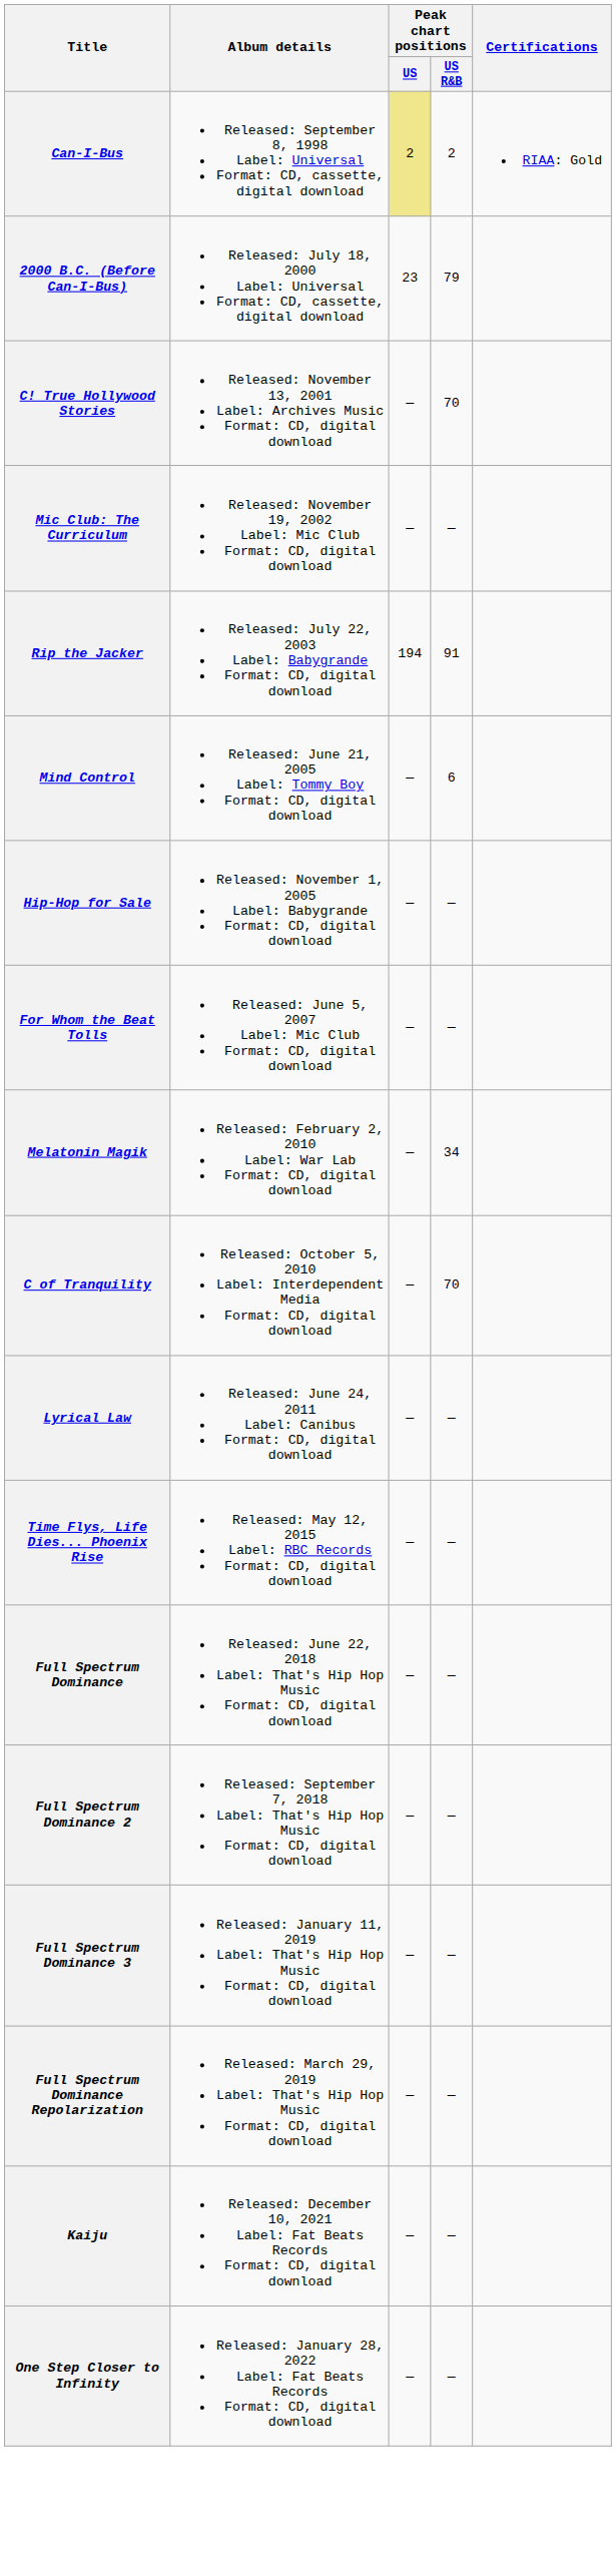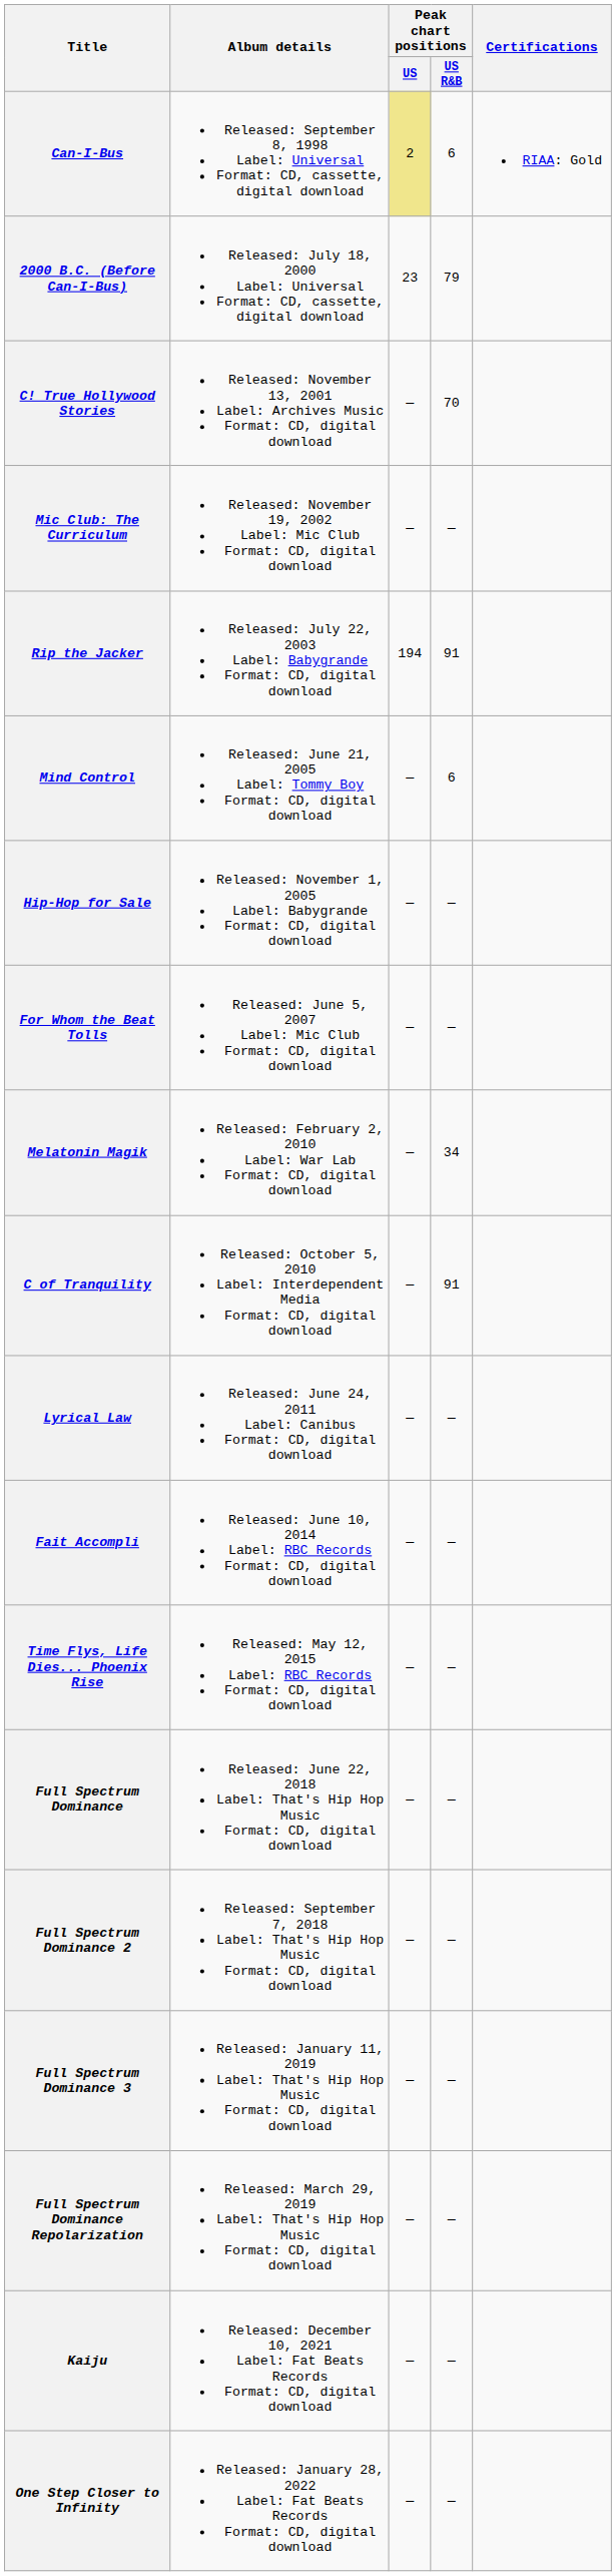Can-I-Bus | Peak chart positions / US R&B: 2 -> 6
C of Tranquility | Peak chart positions / US R&B: 70 -> 91
+ row: Fait Accompli | Released: June 10, 2014 Label: RBC Records Format: CD, digital download | — | —
